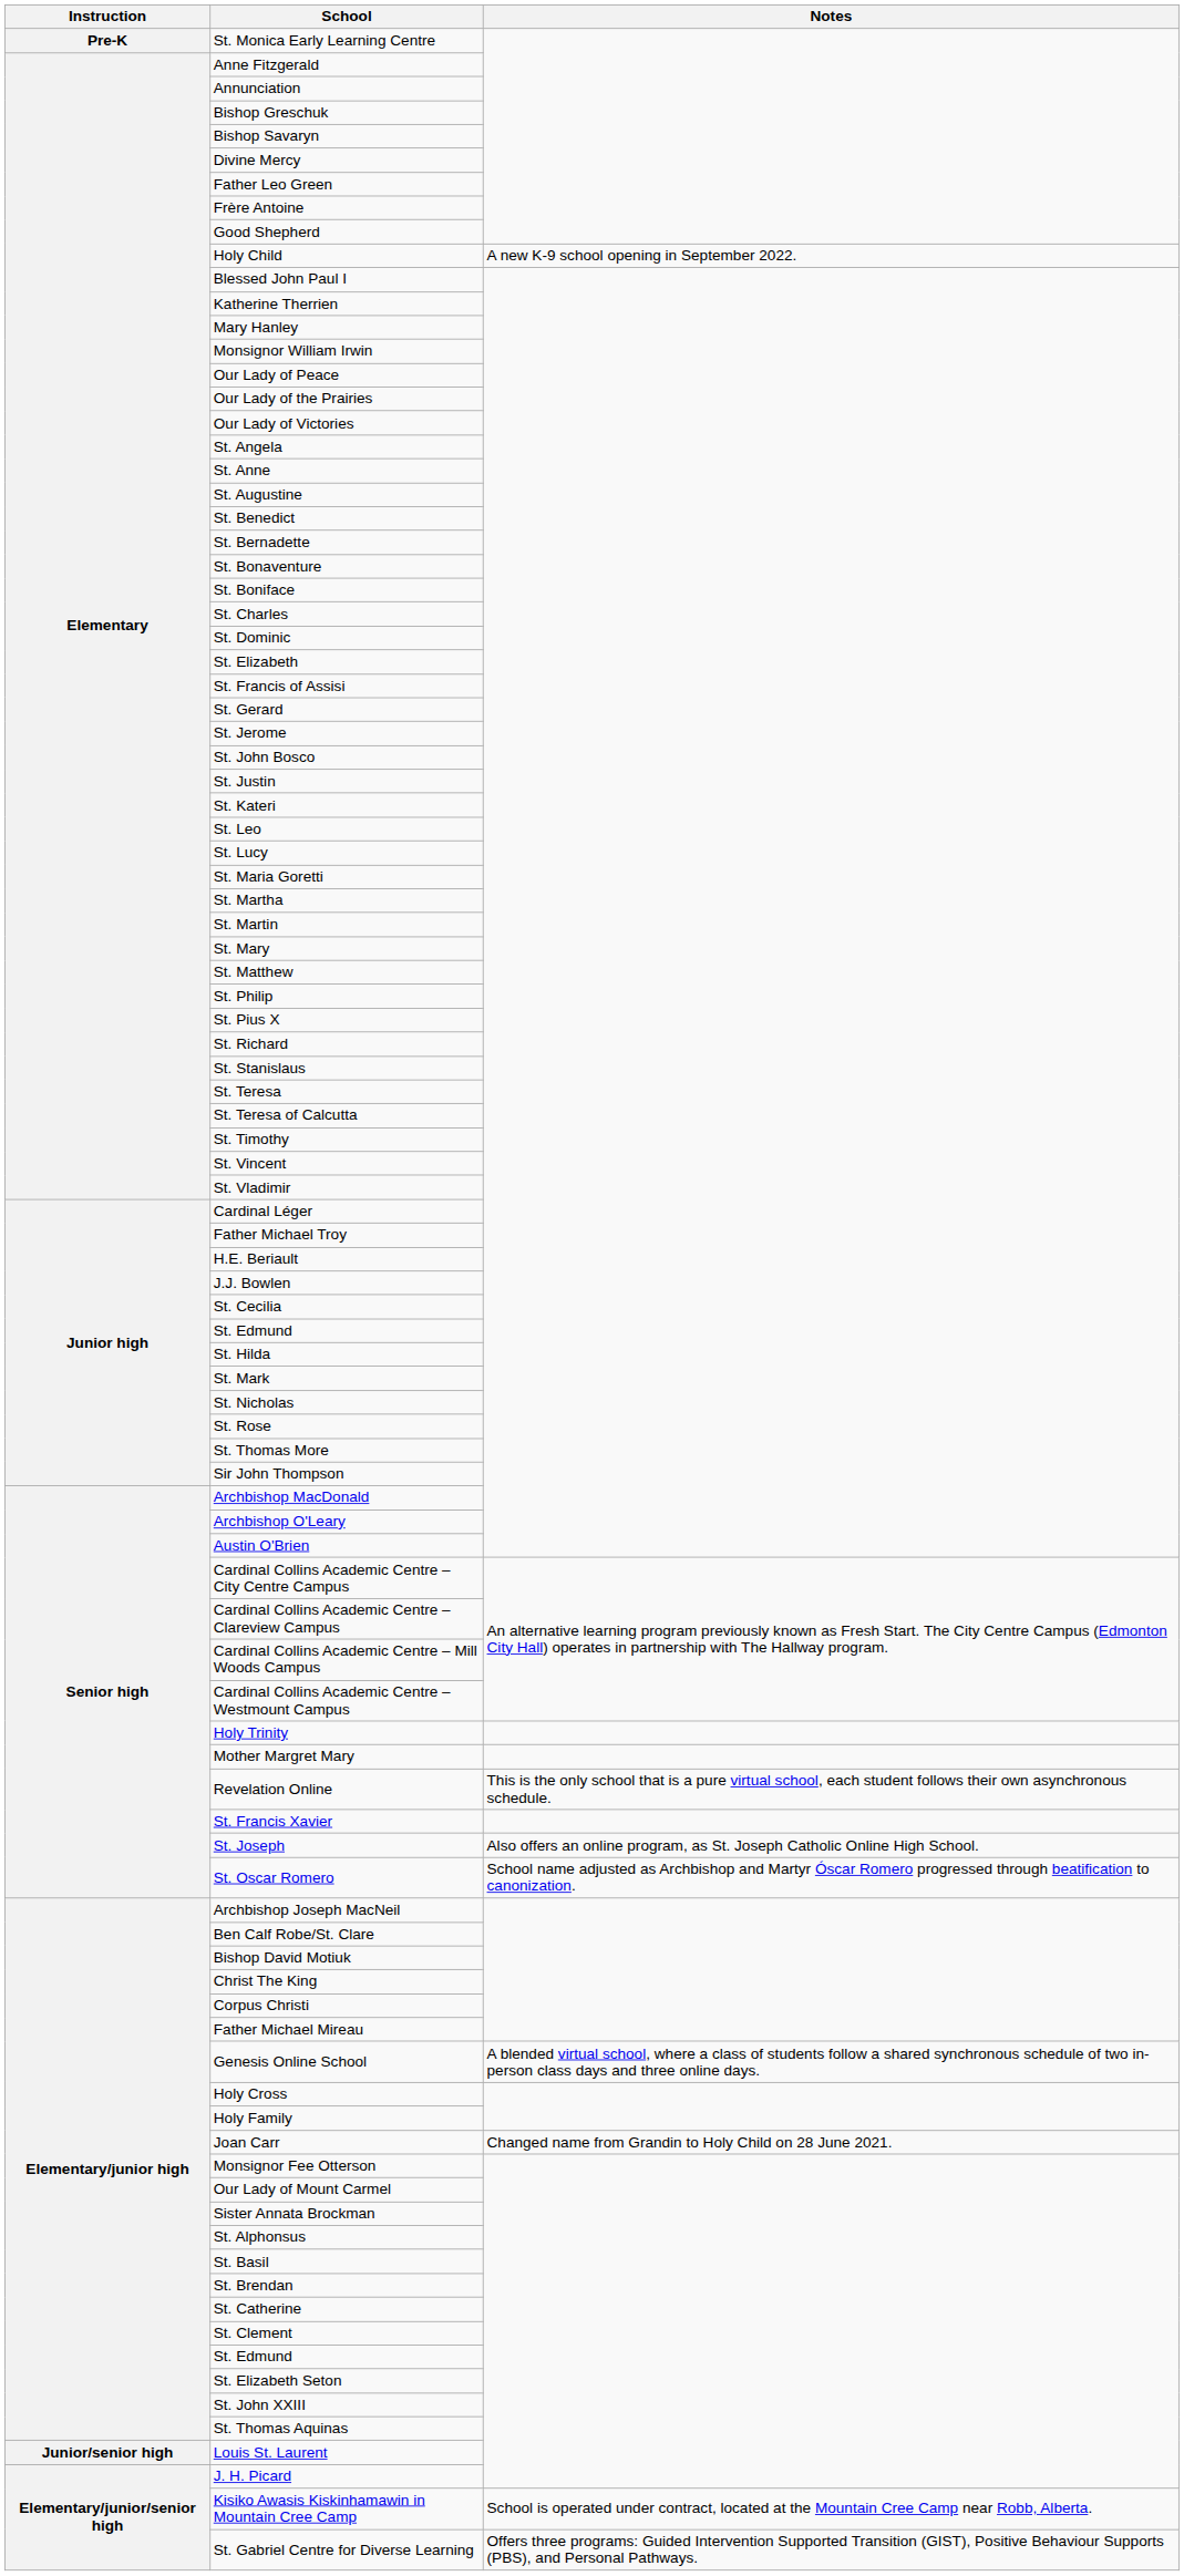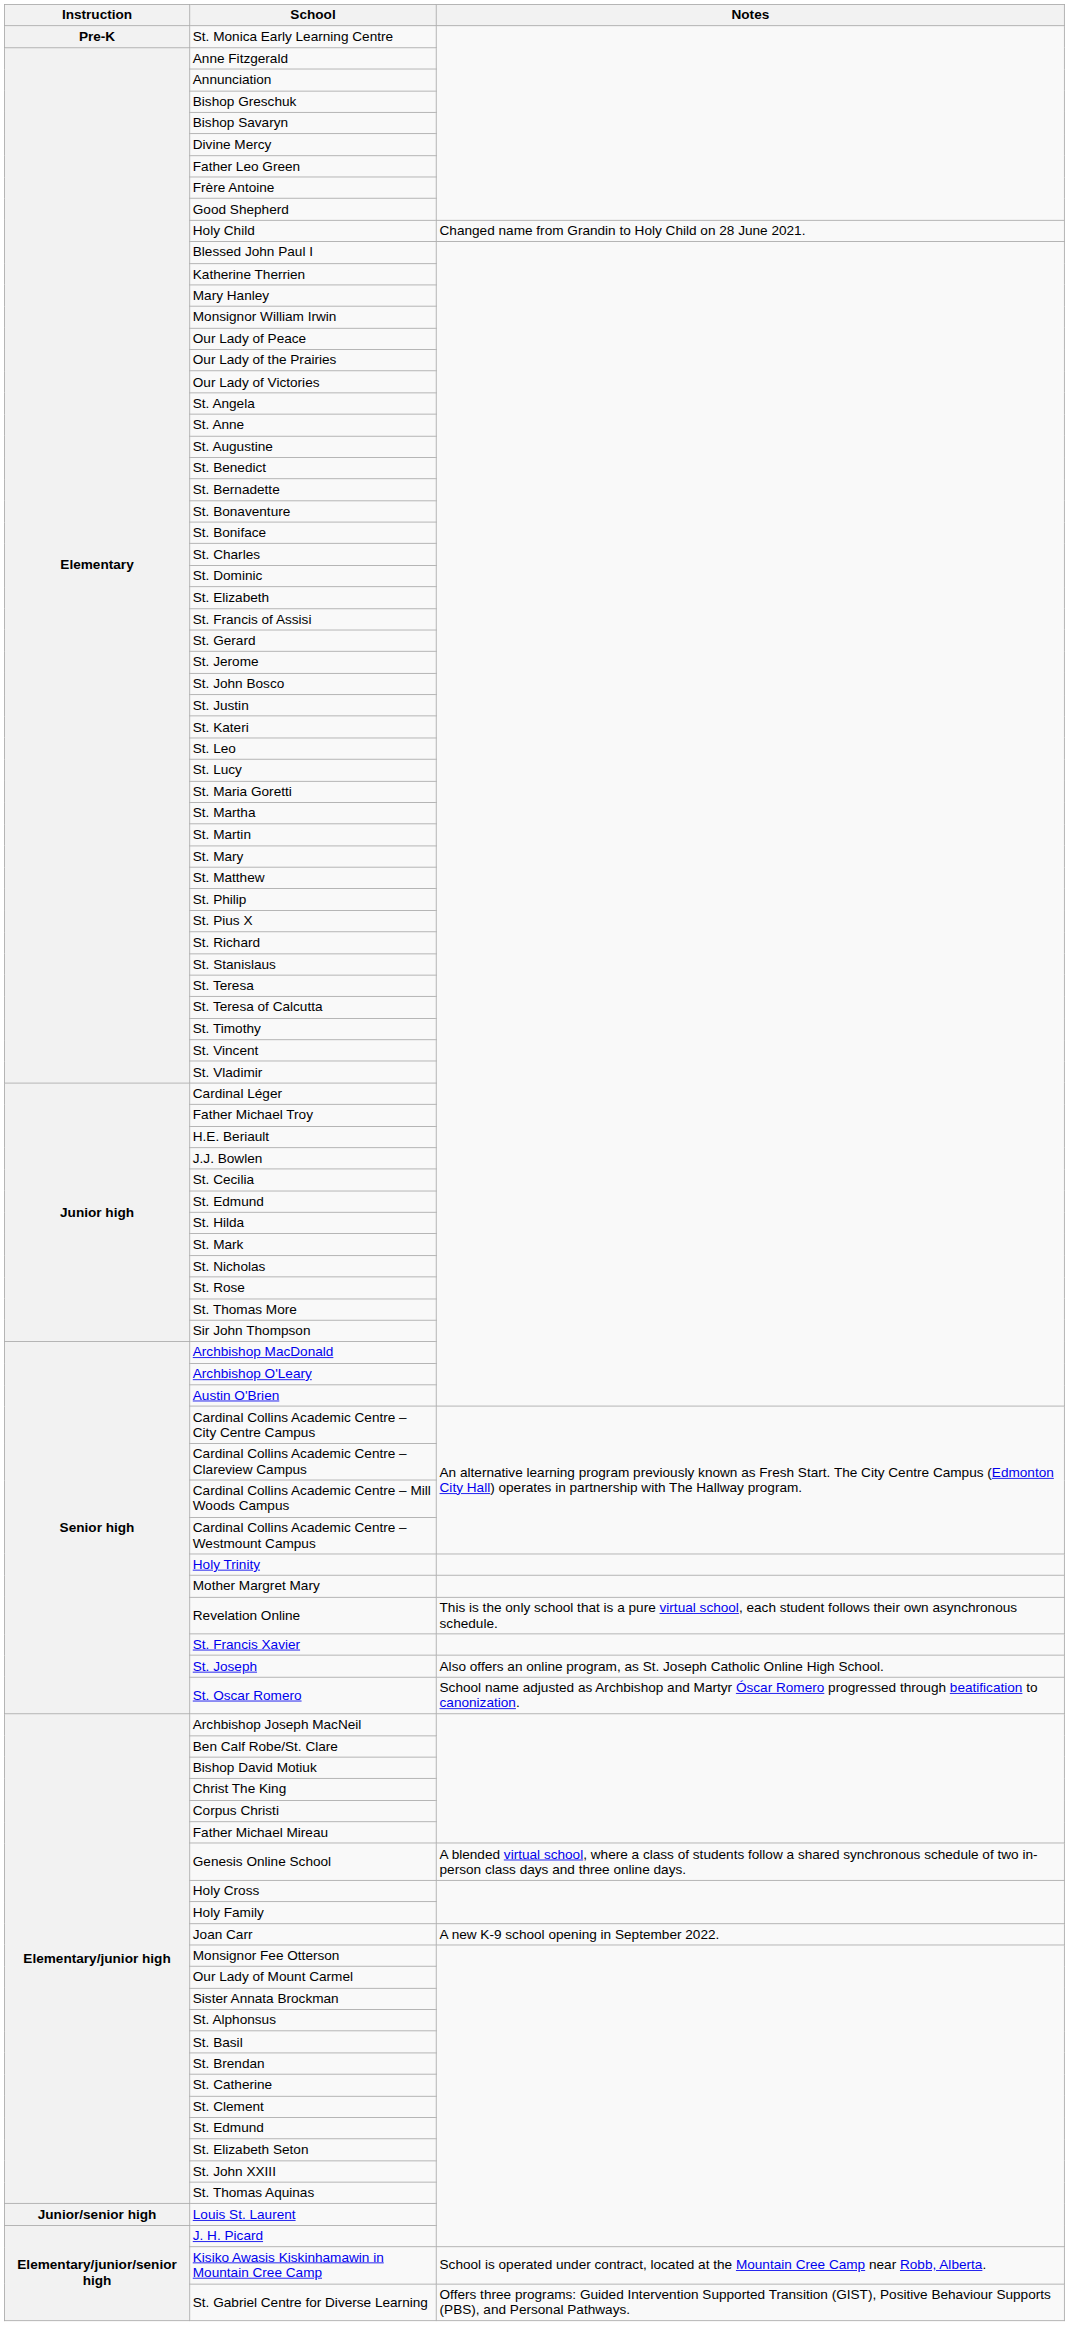Holy Child | Notes: A new K-9 school opening in September 2022. -> Changed name from Grandin to Holy Child on 28 June 2021.
Joan Carr | Notes: Changed name from Grandin to Holy Child on 28 June 2021. -> A new K-9 school opening in September 2022.
